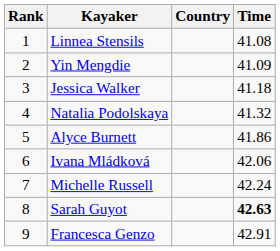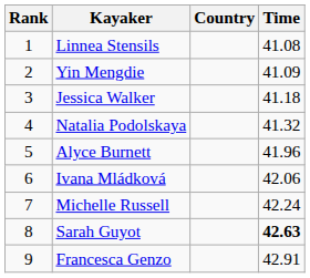Alyce Burnett | Time: 41.86 -> 41.96
